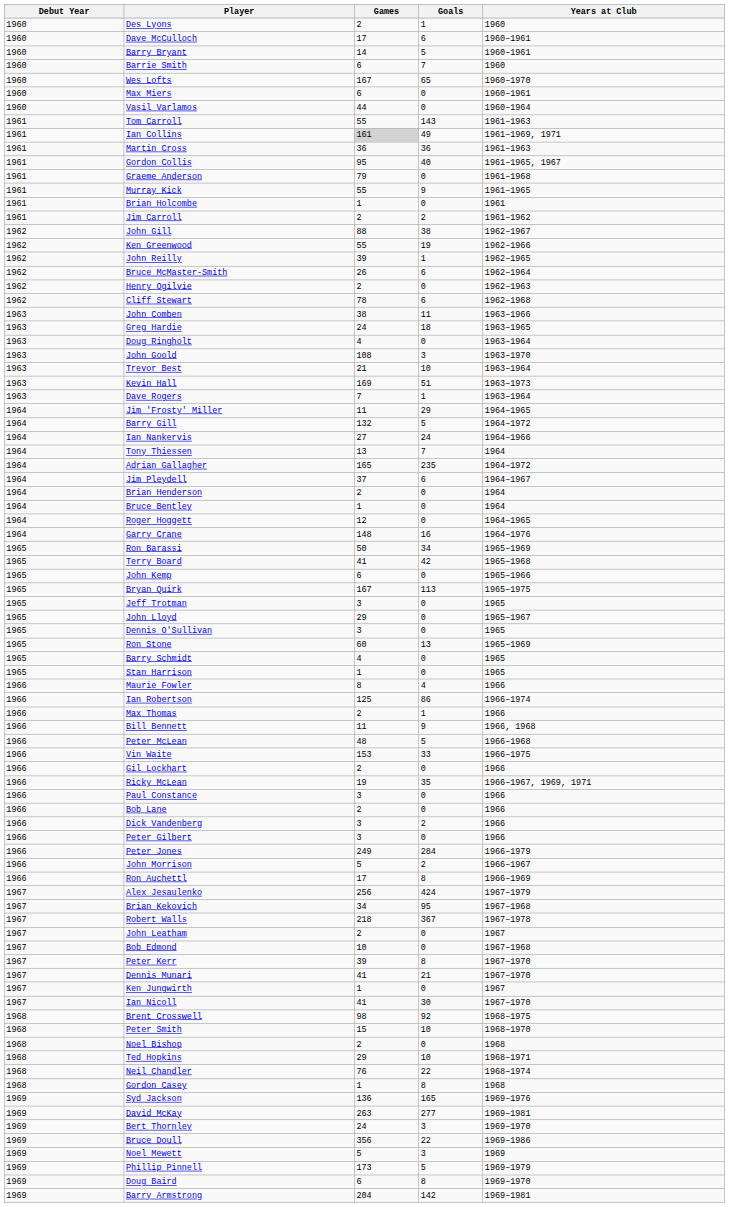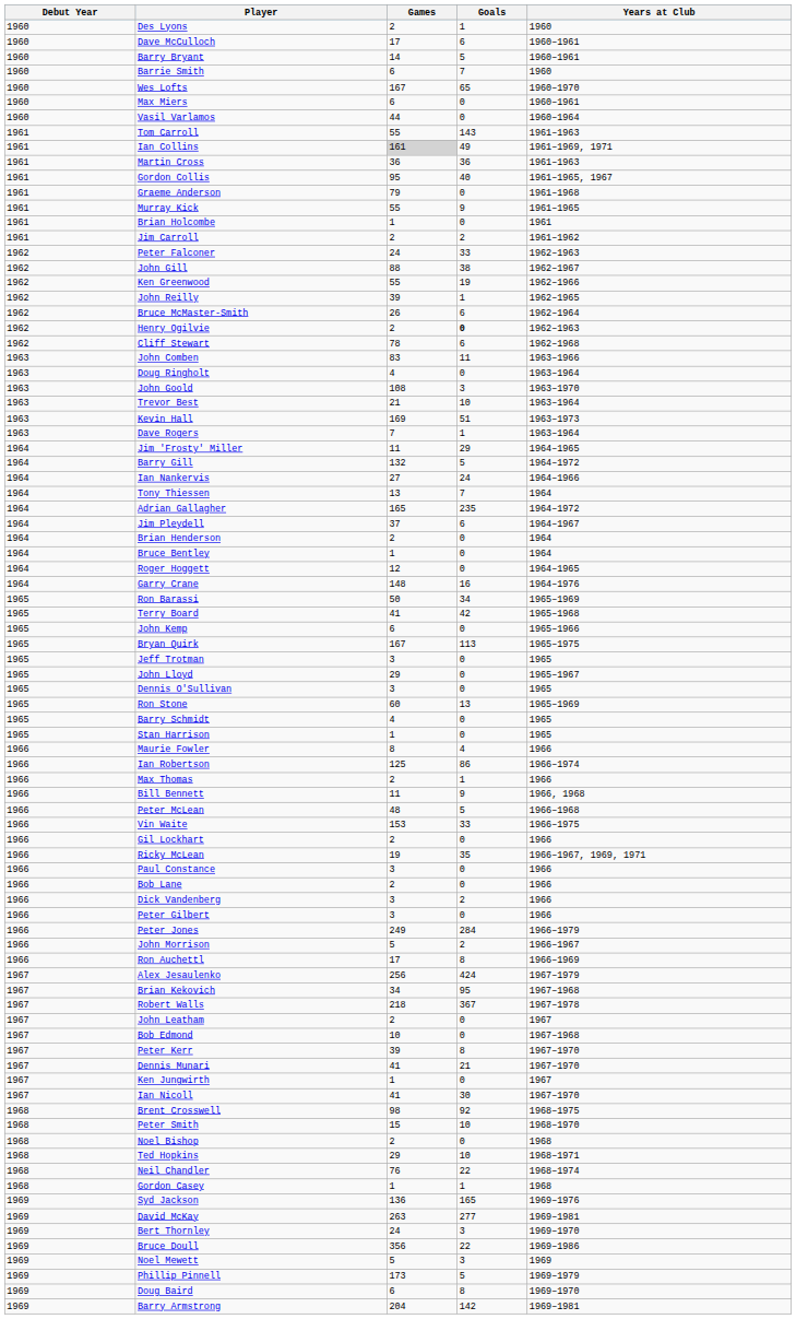+ row: 1962 | Peter Falconer | 24 | 33 | 1962–1963
Henry Ogilvie | Goals: normal -> bold
John Comben | Games: 38 -> 83
- row: 1963 | Greg Hardie | 24 | 18 | 1963–1965
Gordon Casey | Goals: 8 -> 1
